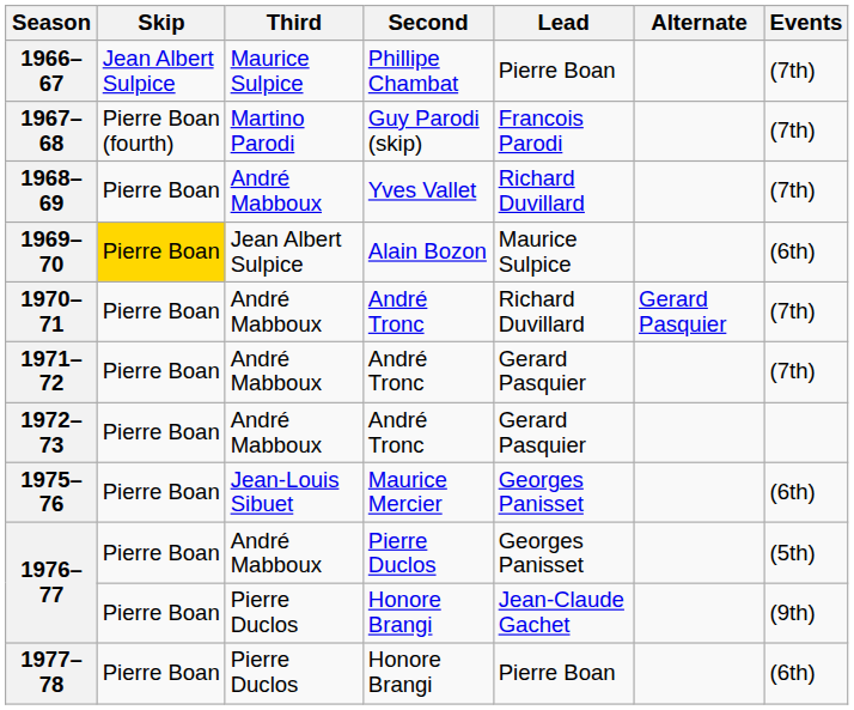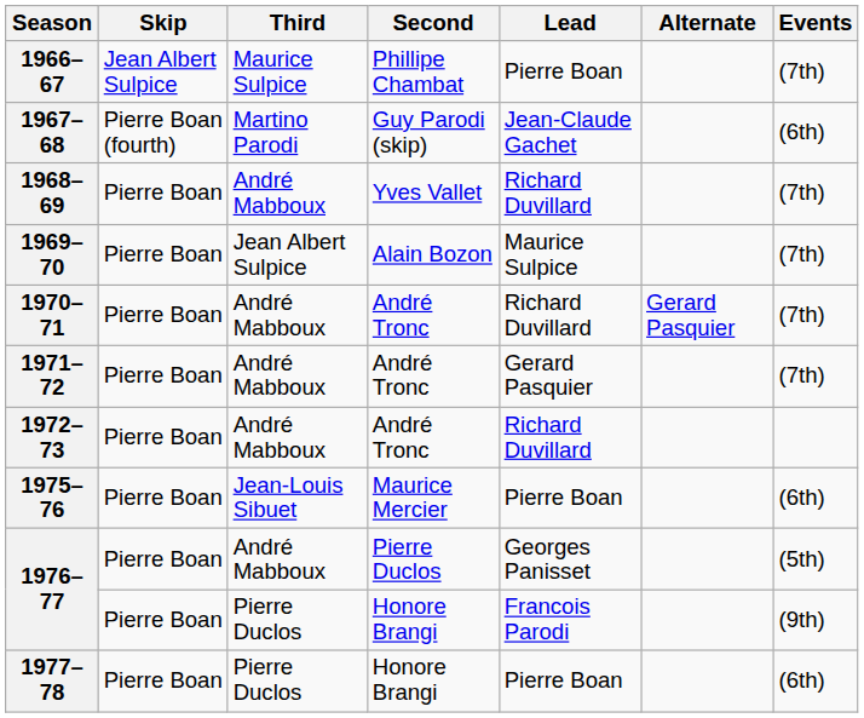1967–68 | Lead: Francois Parodi -> Jean-Claude Gachet
1967–68 | Events: (7th) -> (6th)
1969–70 | Skip: gold background -> no background
1969–70 | Events: (6th) -> (7th)
1972–73 | Lead: Gerard Pasquier -> Richard Duvillard
1975–76 | Lead: Georges Panisset -> Pierre Boan
1976–77 / Honore Brangi | Lead: Jean-Claude Gachet -> Francois Parodi
